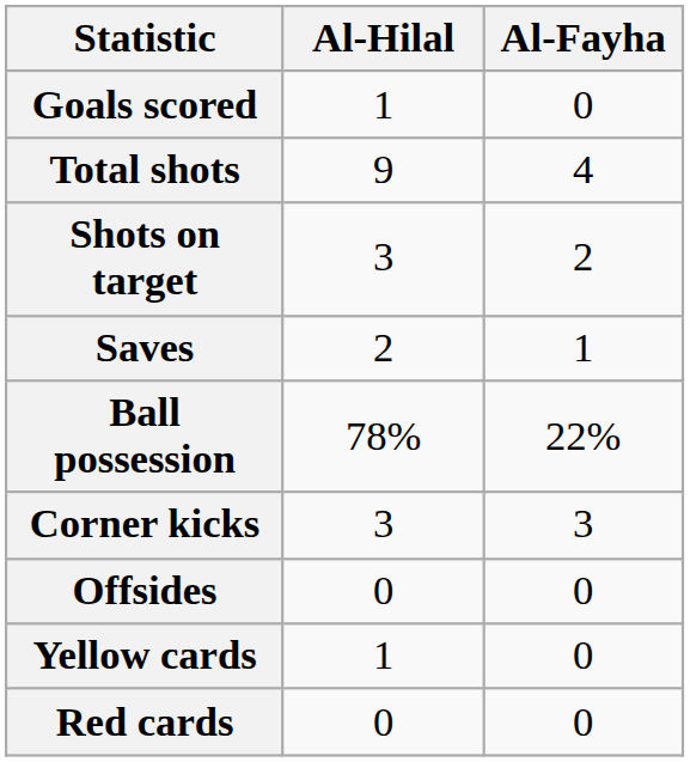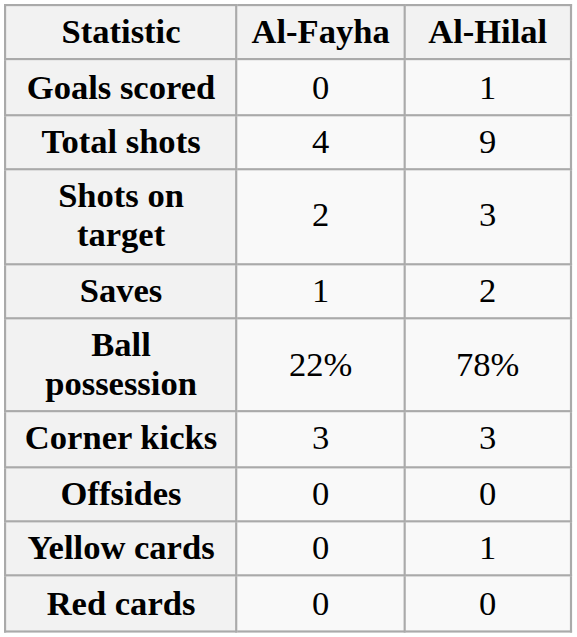columns swapped: Al-Fayha <-> Al-Hilal
